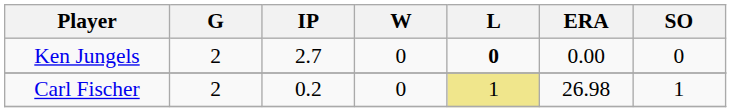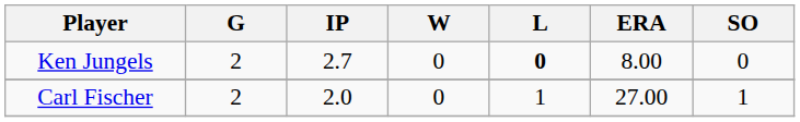Ken Jungels | ERA: 0.00 -> 8.00
Carl Fischer | IP: 0.2 -> 2.0
Carl Fischer | L: khaki background -> no background
Carl Fischer | ERA: 26.98 -> 27.00
